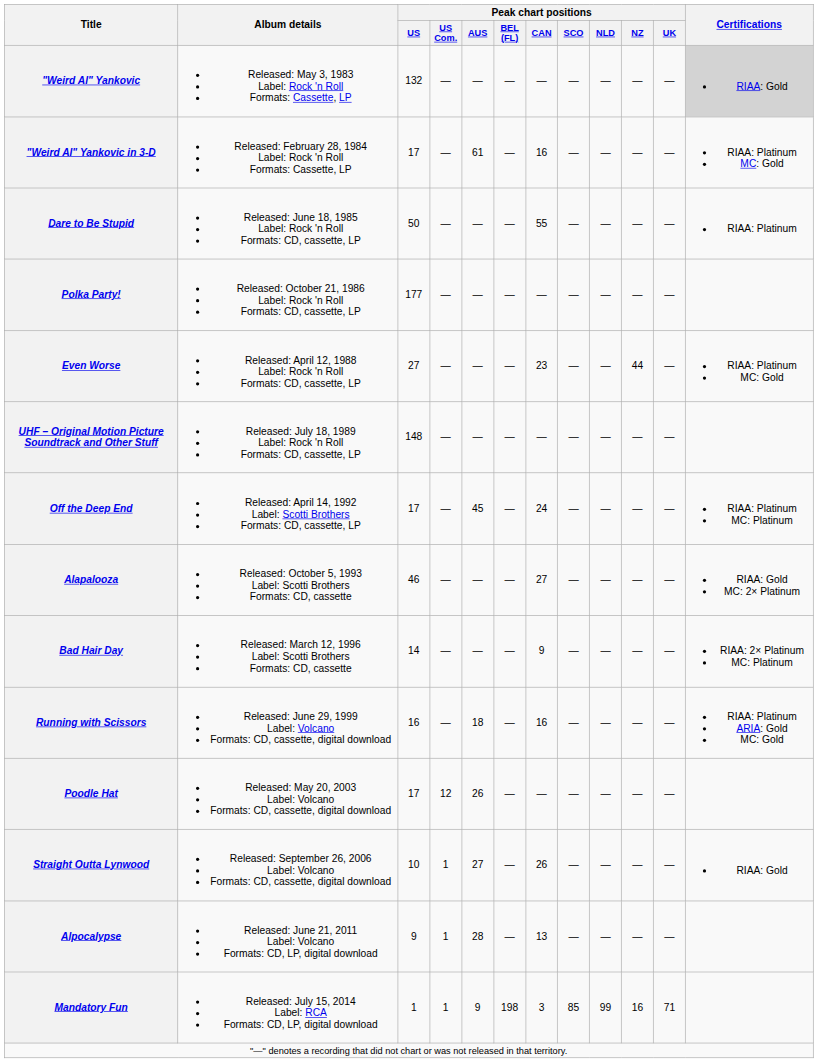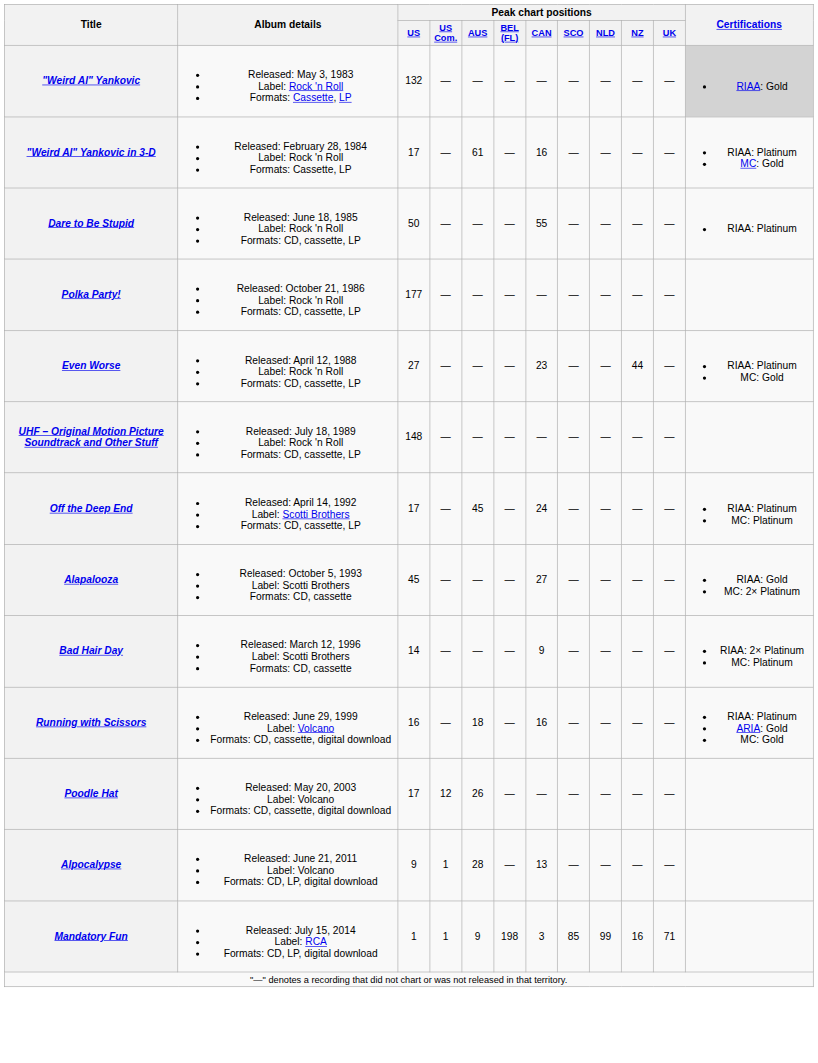Alapalooza | Peak chart positions / US: 46 -> 45
- row: Straight Outta Lynwood | Released: September 26, 2006 Label: Volcano Formats: CD, cassette, digital download | 10 | 1 | 27 | — | 26 | — | — | — | — | RIAA: Gold
